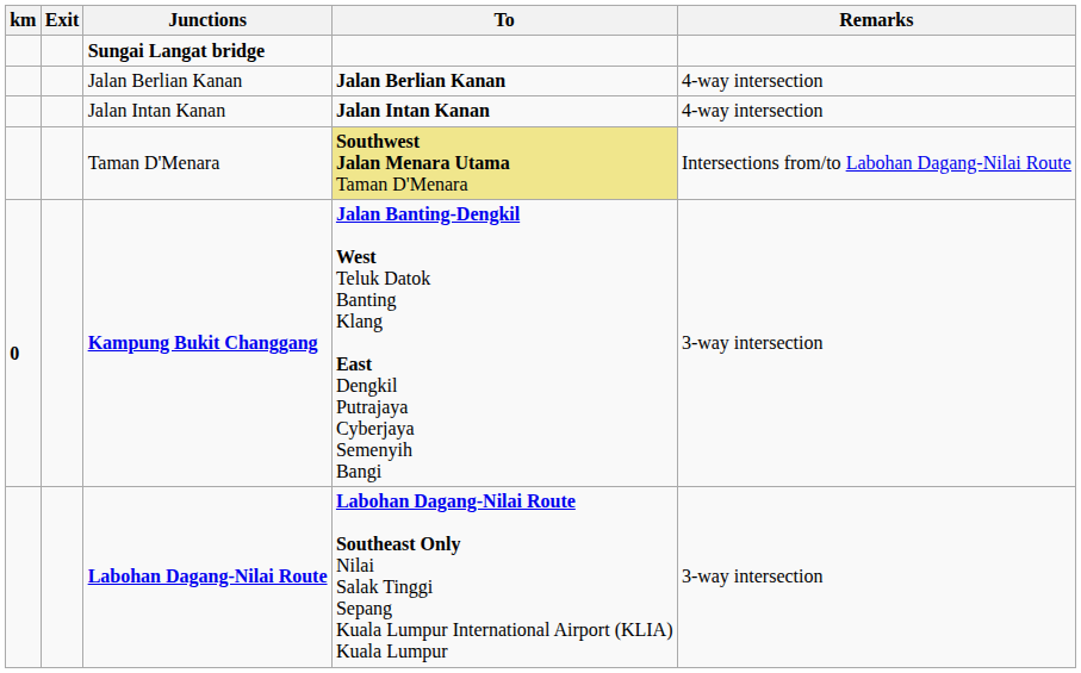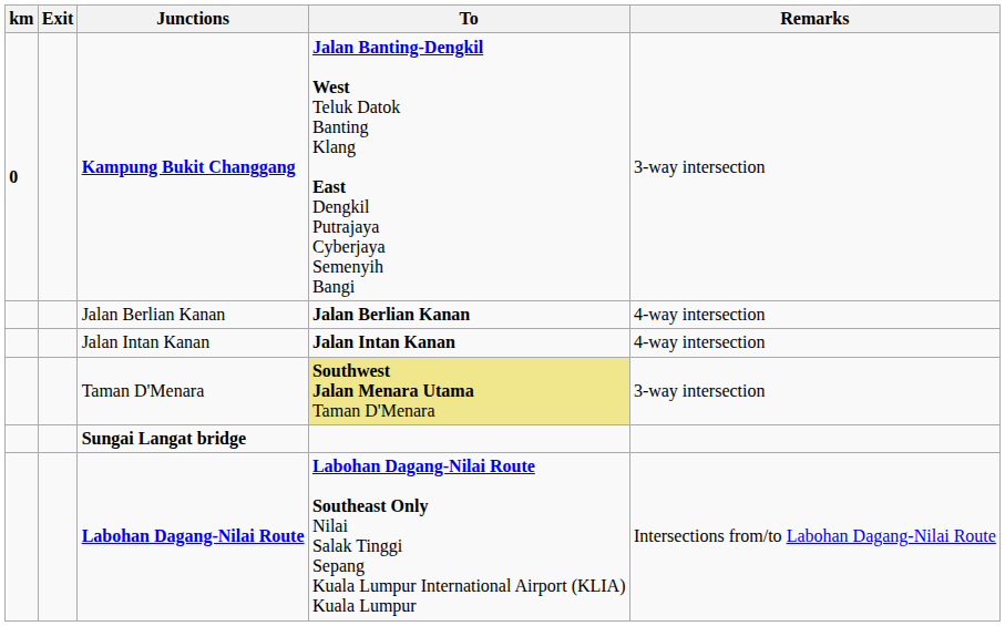rows swapped: Kampung Bukit Changgang <-> Sungai Langat bridge
Taman D'Menara | Remarks: Intersections from/to Labohan Dagang-Nilai Route -> 3-way intersection
Labohan Dagang-Nilai Route | Remarks: 3-way intersection -> Intersections from/to Labohan Dagang-Nilai Route
